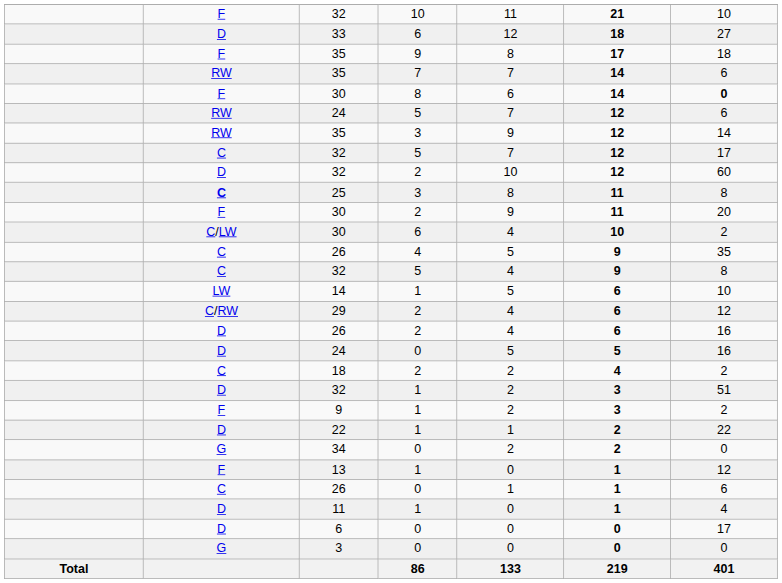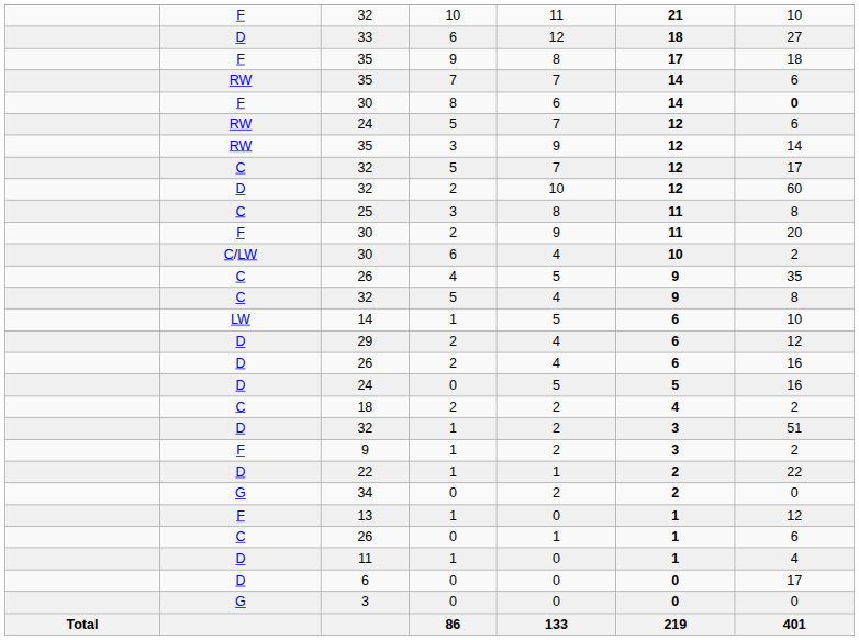25 | column 2: bold -> normal
29 | column 2: C/RW -> D
